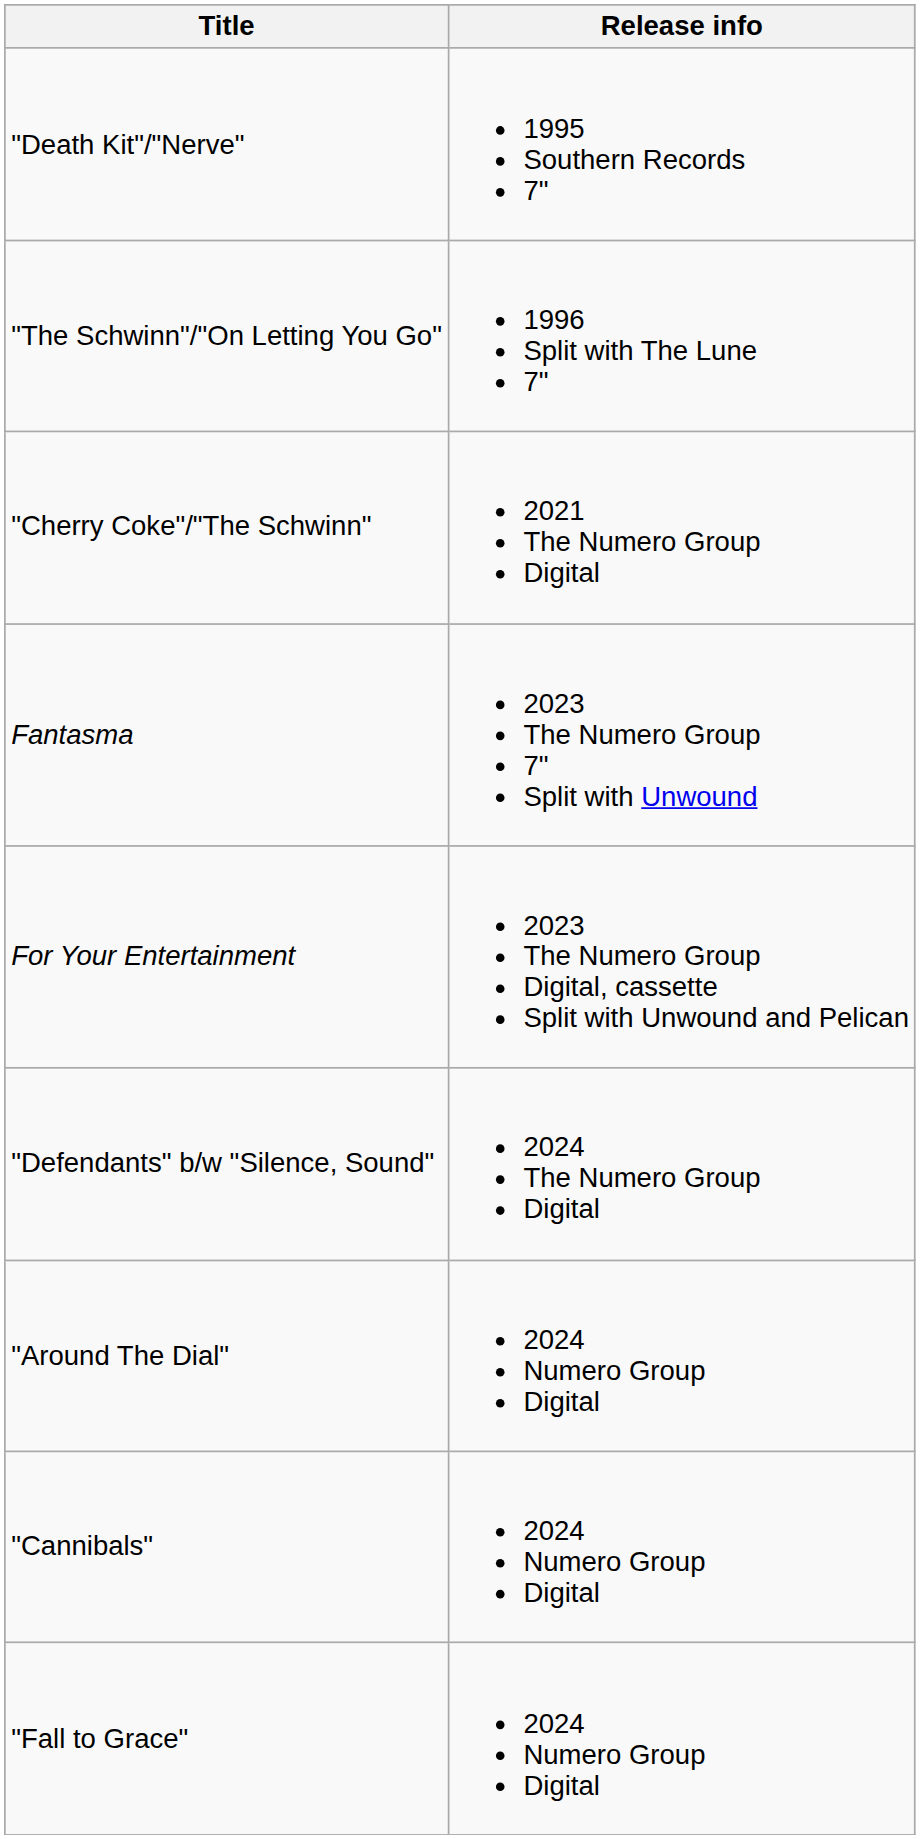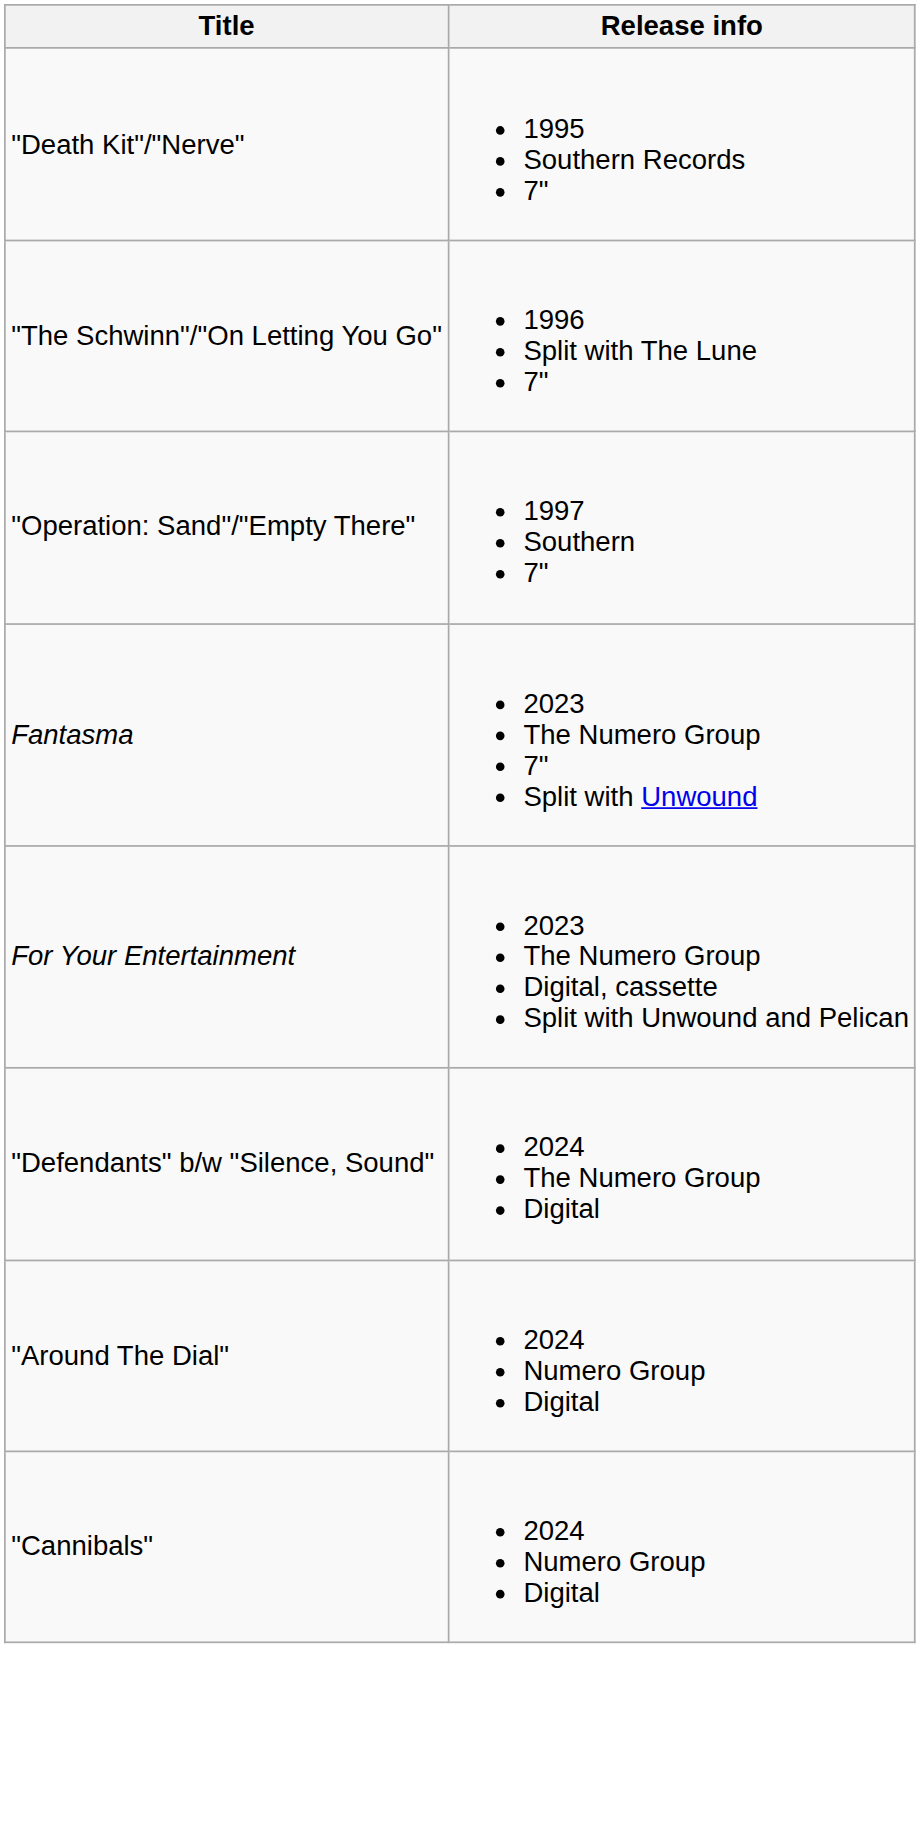+ row: "Operation: Sand"/"Empty There" | 1997 Southern 7"
- row: "Cherry Coke"/"The Schwinn" | 2021 The Numero Group Digital
- row: "Fall to Grace" | 2024 Numero Group Digital
